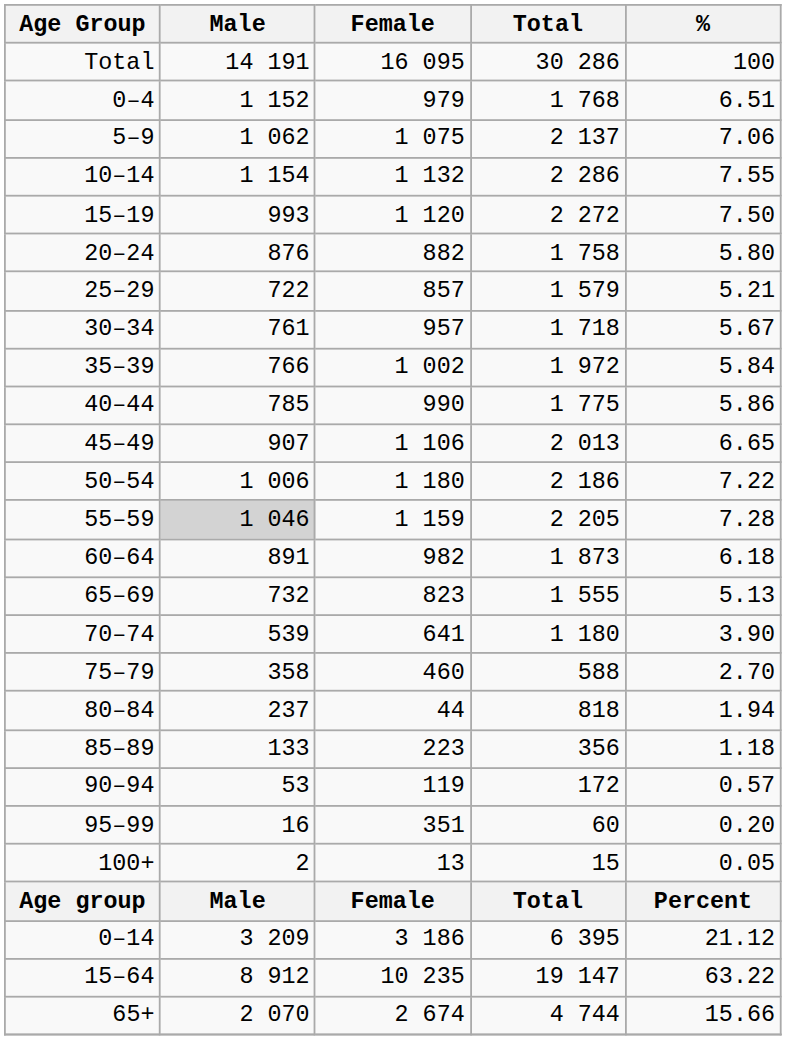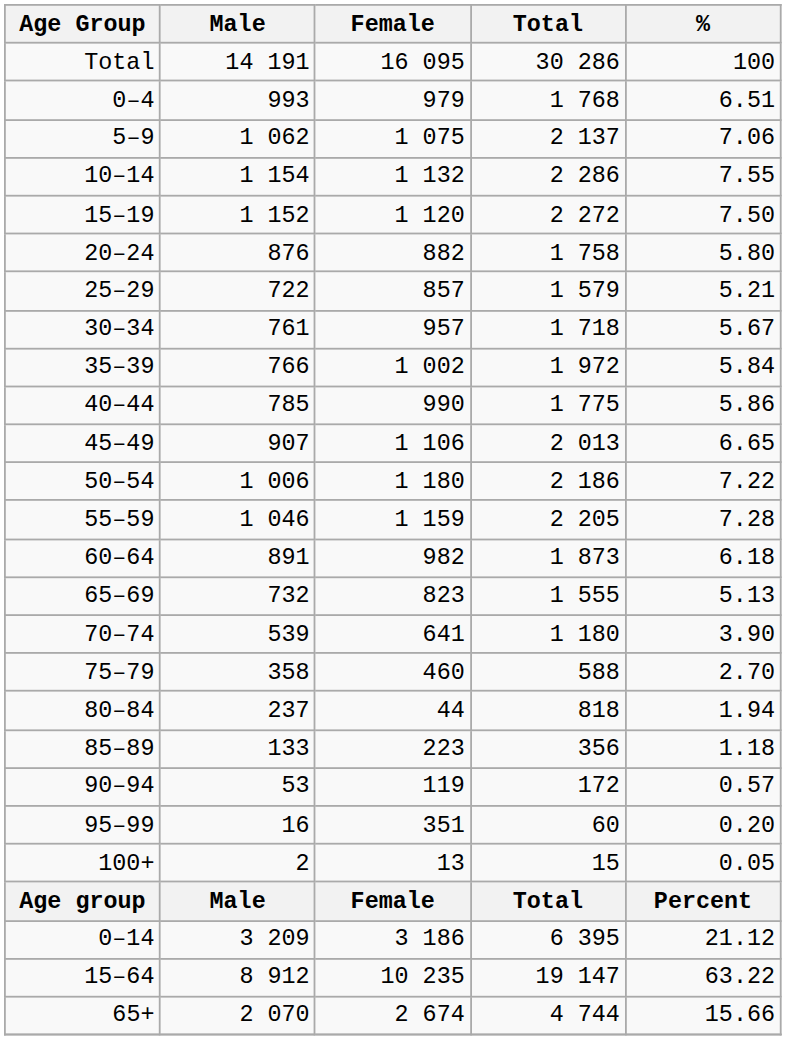0–4 | Male: 1 152 -> 993
15–19 | Male: 993 -> 1 152
55–59 | Male: lightgrey background -> no background
